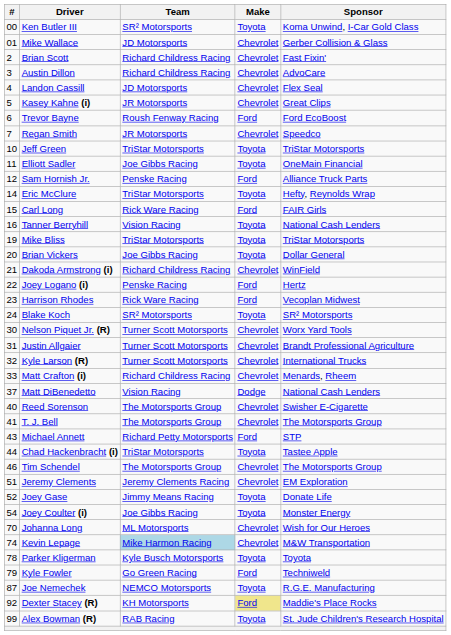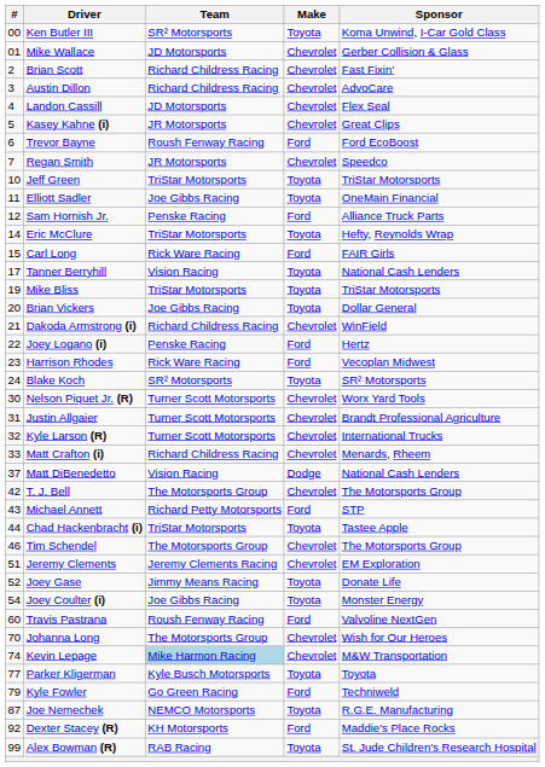Tanner Berryhill | #: 16 -> 17
- row: 40 | Reed Sorenson | The Motorsports Group | Chevrolet | Swisher E-Cigarette
T. J. Bell | #: 41 -> 42
+ row: 60 | Travis Pastrana | Roush Fenway Racing | Ford | Valvoline NextGen
Johanna Long | Team: ML Motorsports -> The Motorsports Group
Parker Kligerman | #: 78 -> 77
Dexter Stacey (R) | Make: khaki background -> no background
